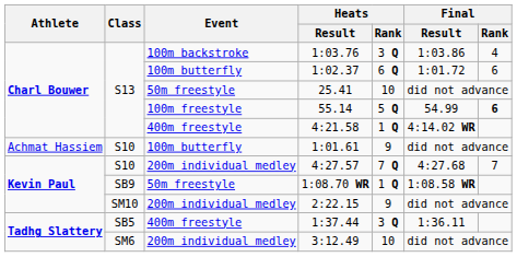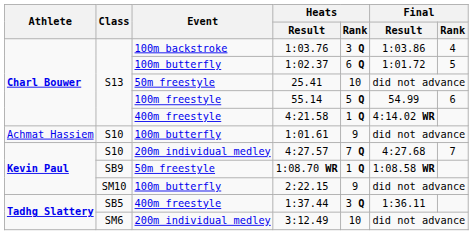1:02.37 | Final / Rank: 6 -> 5
55.14 | Final / Rank: bold -> normal
2:22.15 | Event: 200m individual medley -> 100m butterfly
